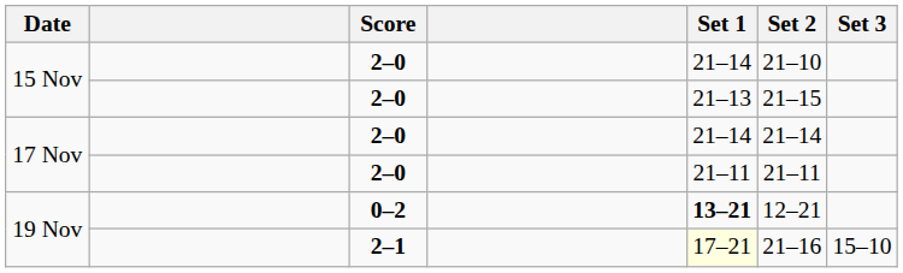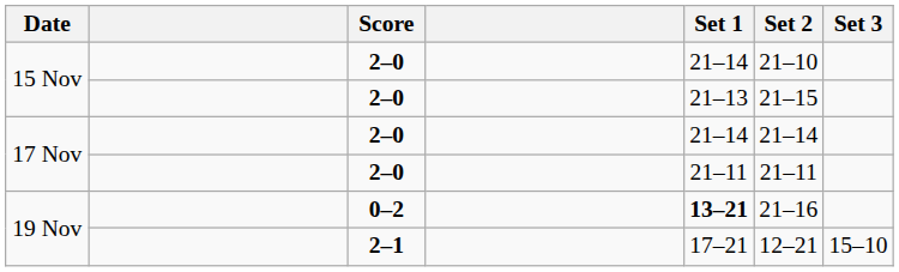19 Nov / 0–2 | Set 2: 12–21 -> 21–16
19 Nov / 2–1 | Set 1: lightyellow background -> no background
19 Nov / 2–1 | Set 2: 21–16 -> 12–21
